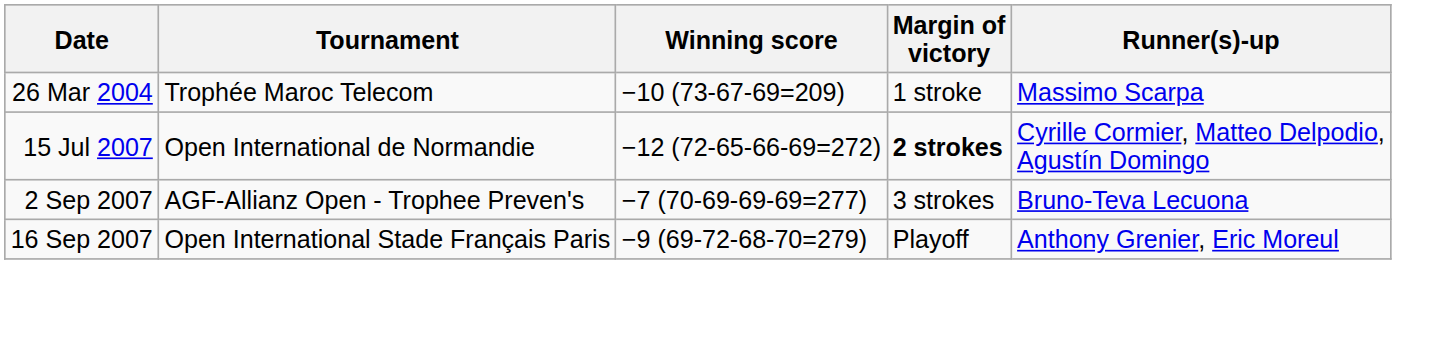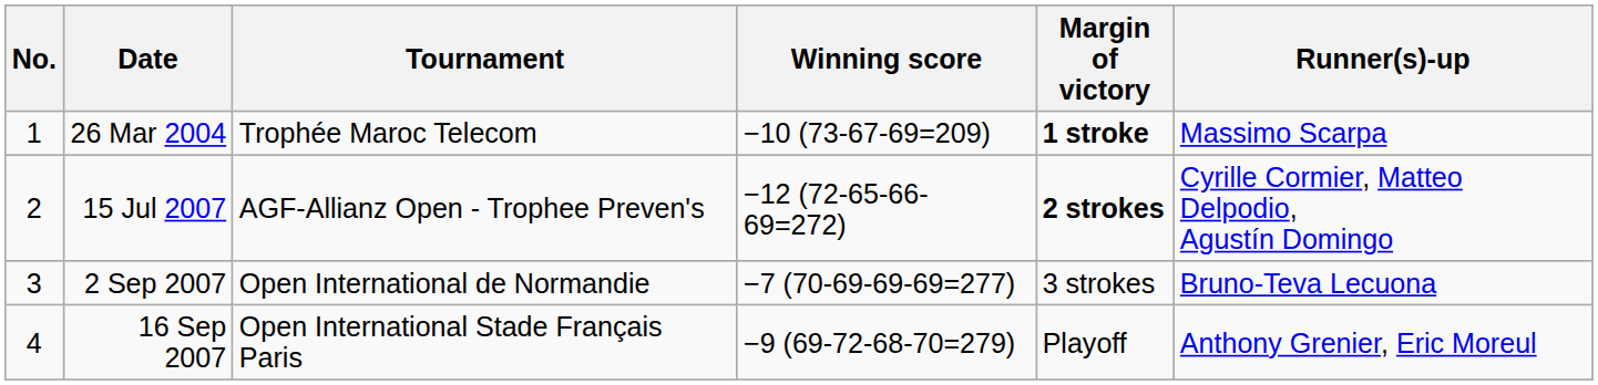+ column: No. | 1 | 2 | 3 | 4
26 Mar 2004 | Margin of victory: normal -> bold
15 Jul 2007 | Tournament: Open International de Normandie -> AGF-Allianz Open - Trophee Preven's
2 Sep 2007 | Tournament: AGF-Allianz Open - Trophee Preven's -> Open International de Normandie
